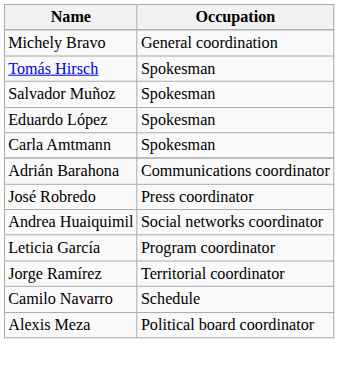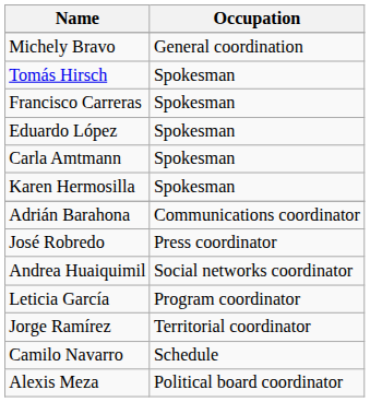- row: Salvador Muñoz | Spokesman
+ row: Francisco Carreras | Spokesman
+ row: Karen Hermosilla | Spokesman
